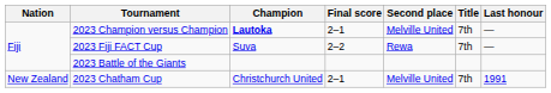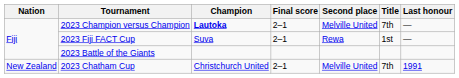2023 Fiji FACT Cup | Final score: 2–2 -> 2–1
2023 Fiji FACT Cup | Title: 7th -> 1st
